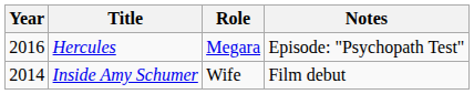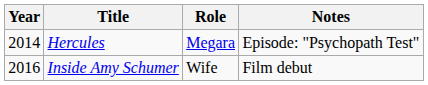Hercules | Year: 2016 -> 2014
Inside Amy Schumer | Year: 2014 -> 2016
